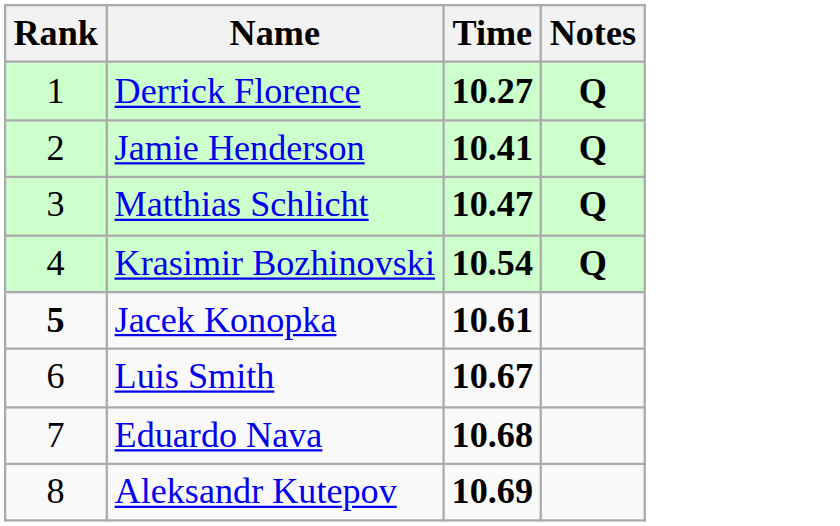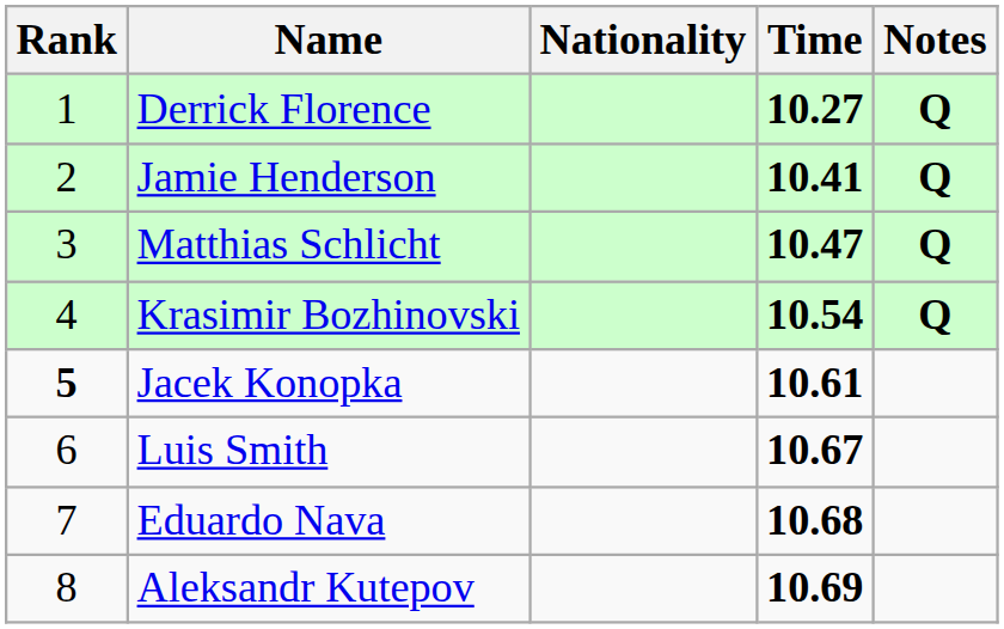+ column: Nationality
